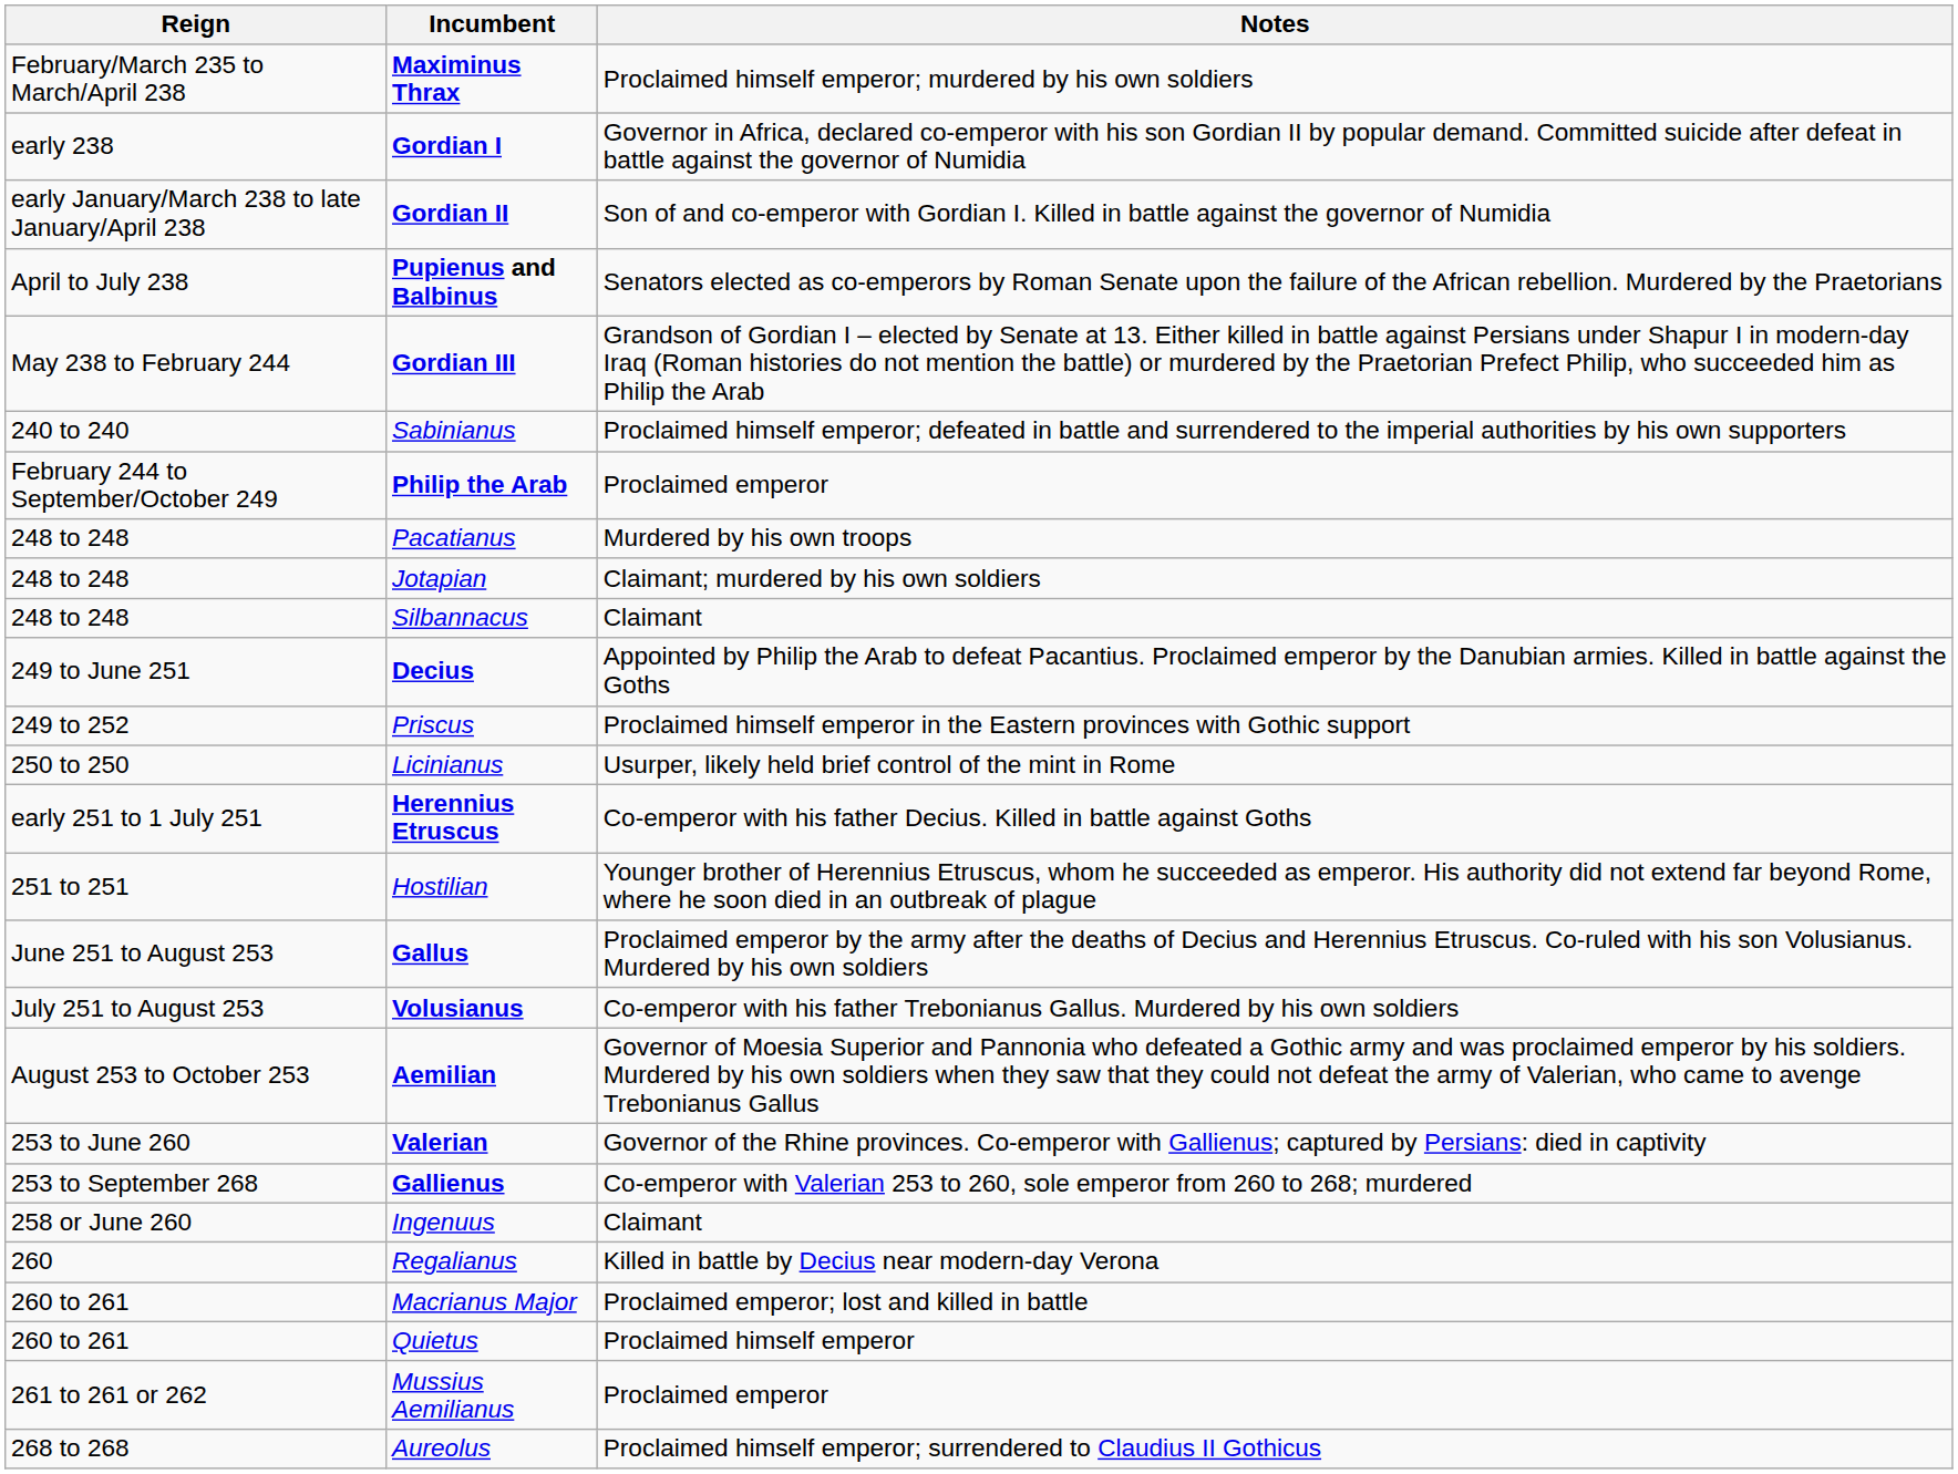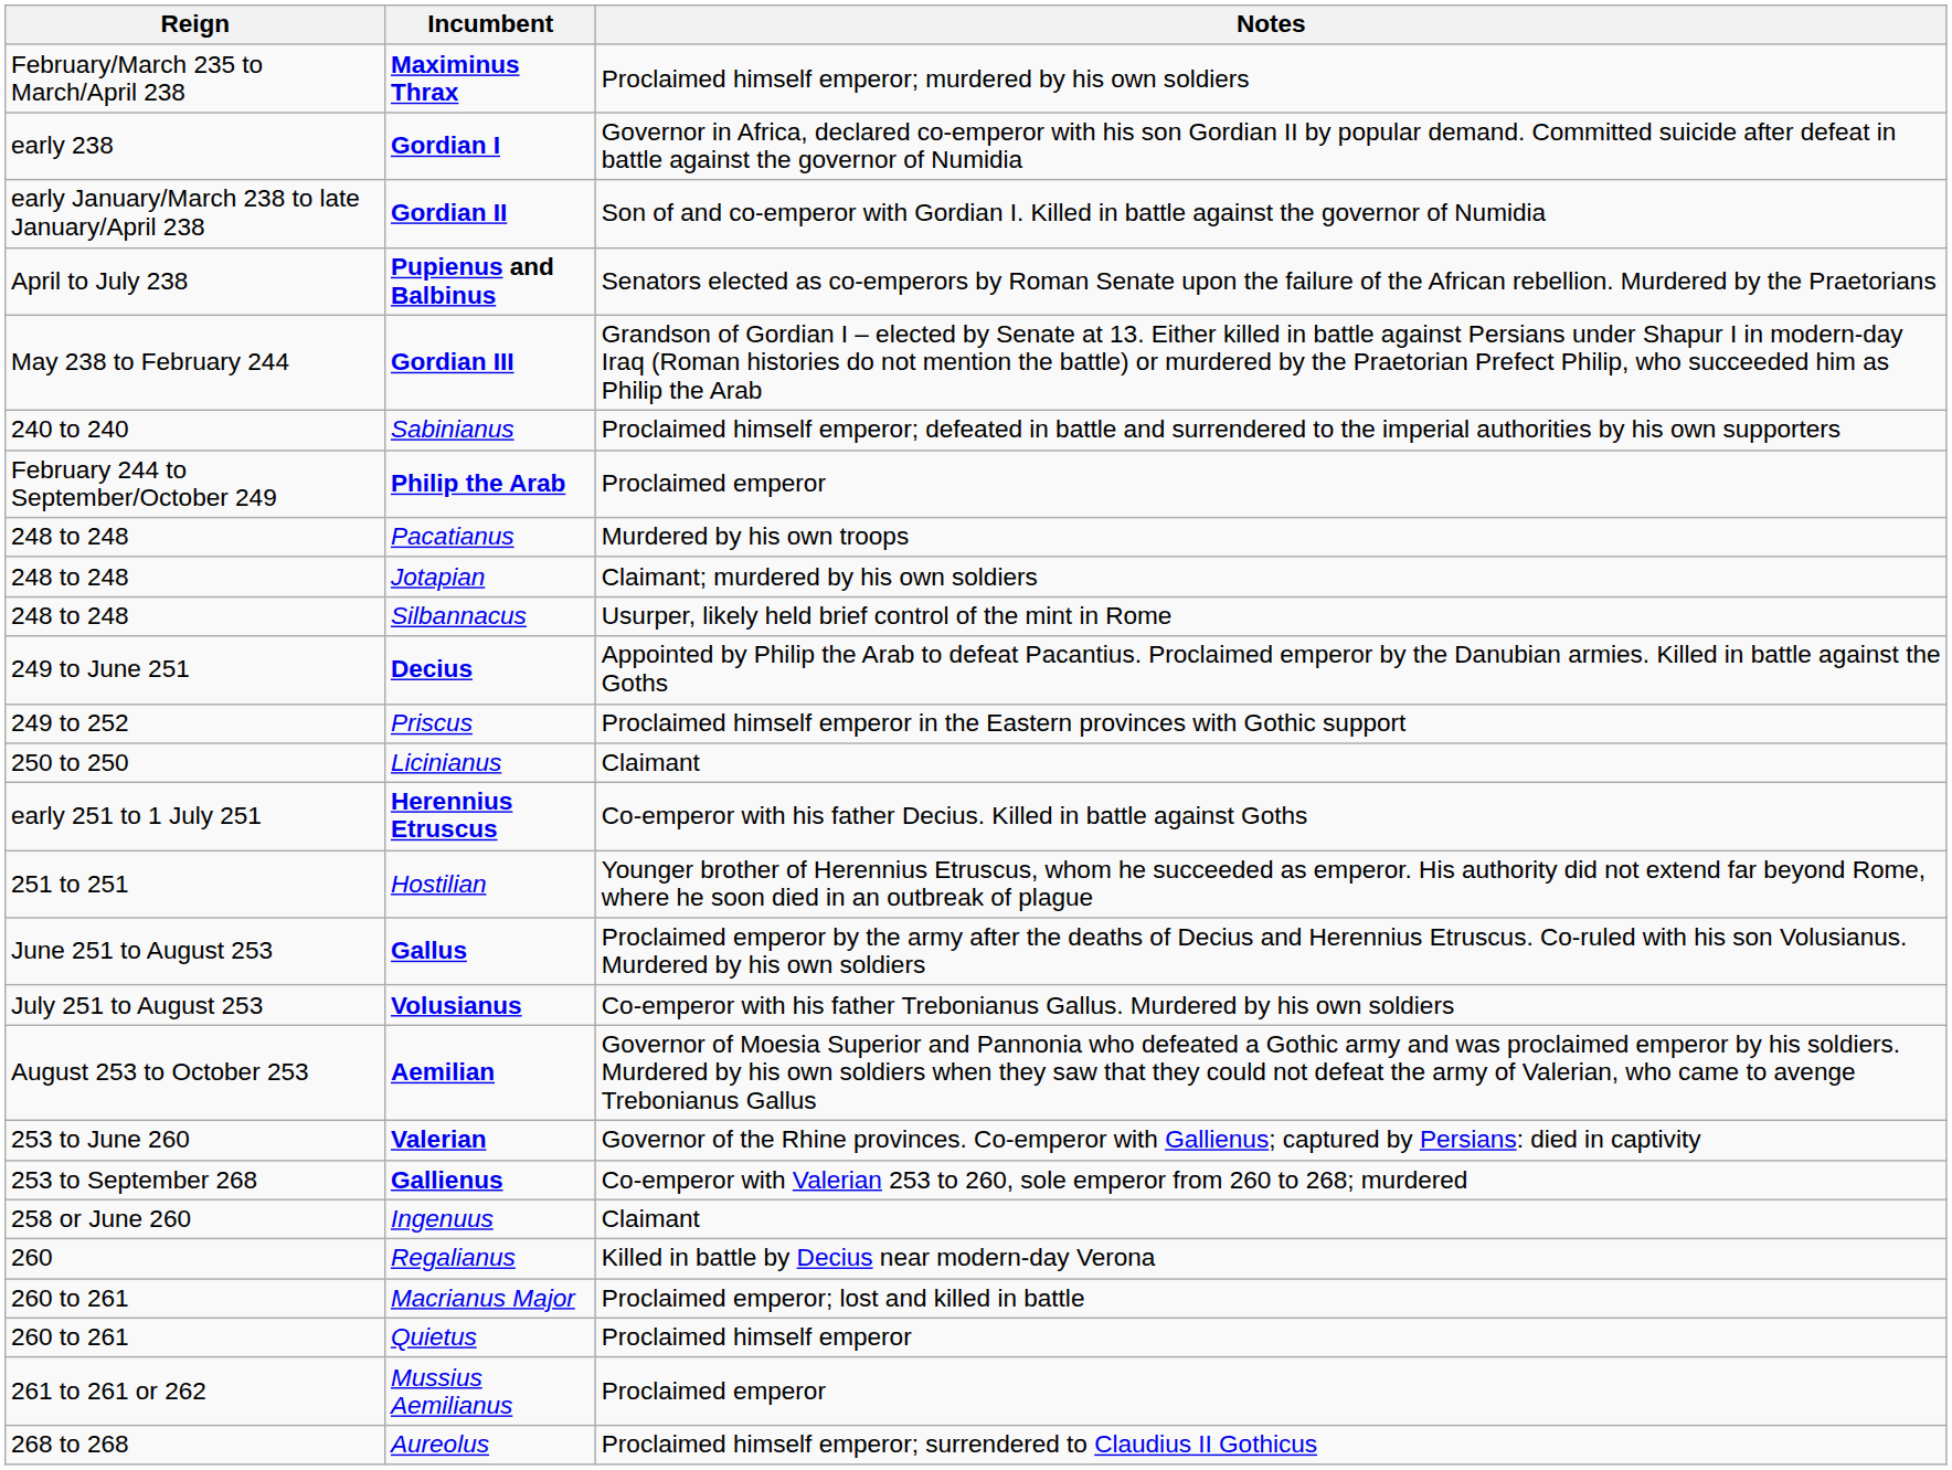Silbannacus | Notes: Claimant -> Usurper, likely held brief control of the mint in Rome
Licinianus | Notes: Usurper, likely held brief control of the mint in Rome -> Claimant
